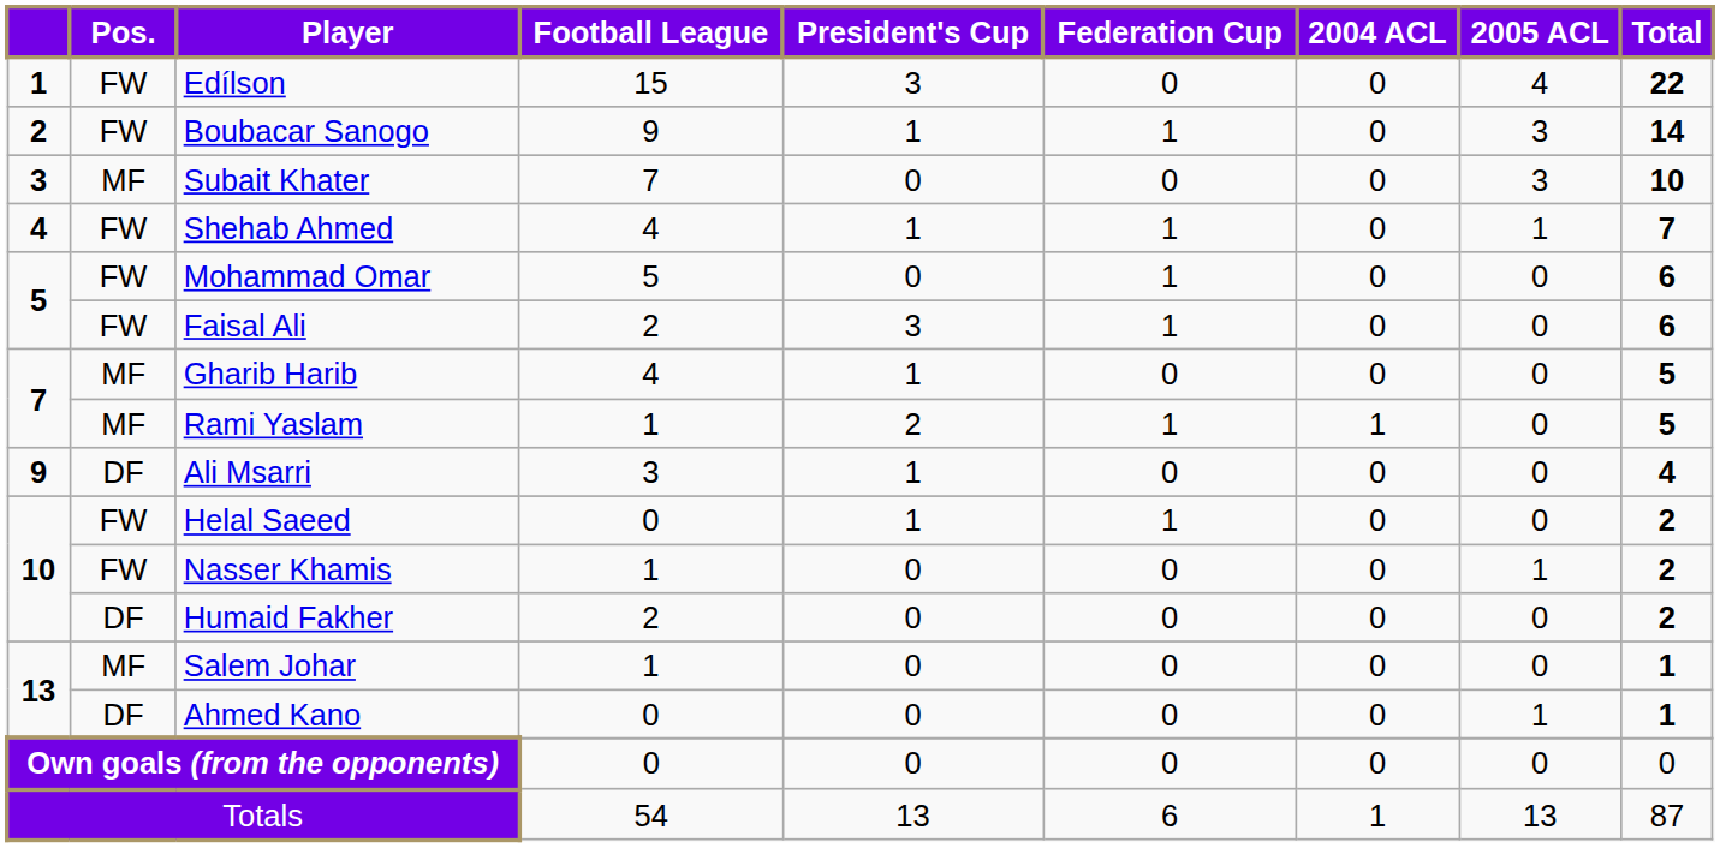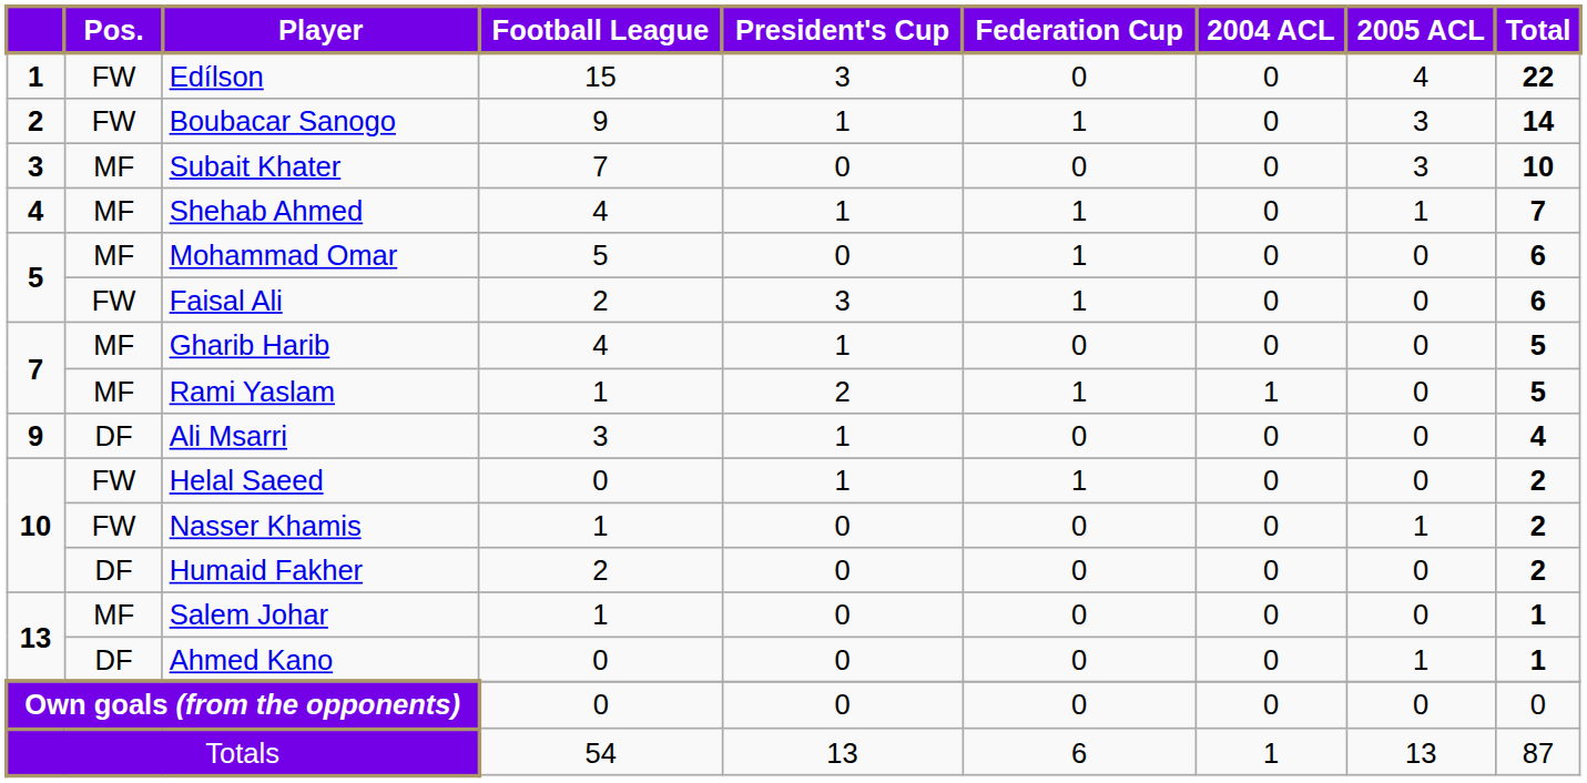Shehab Ahmed | Pos.: FW -> MF
Mohammad Omar | Pos.: FW -> MF
